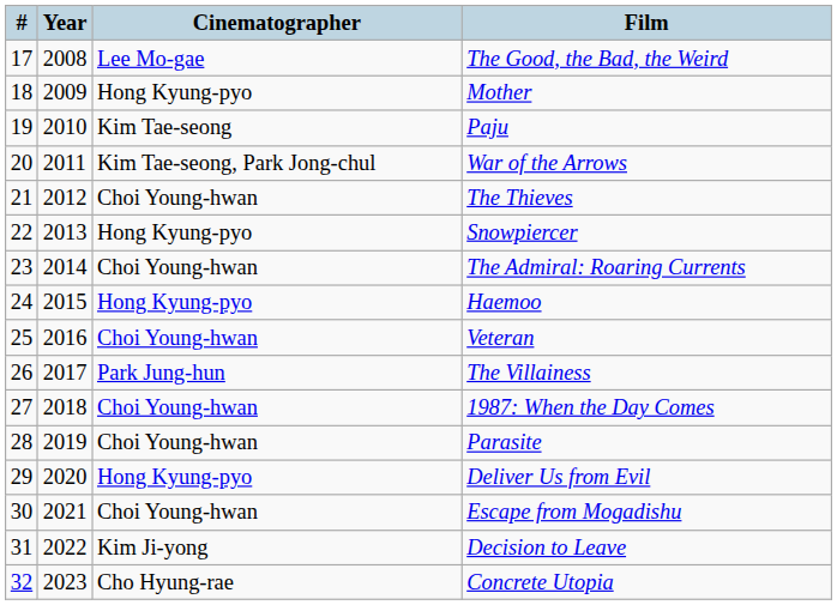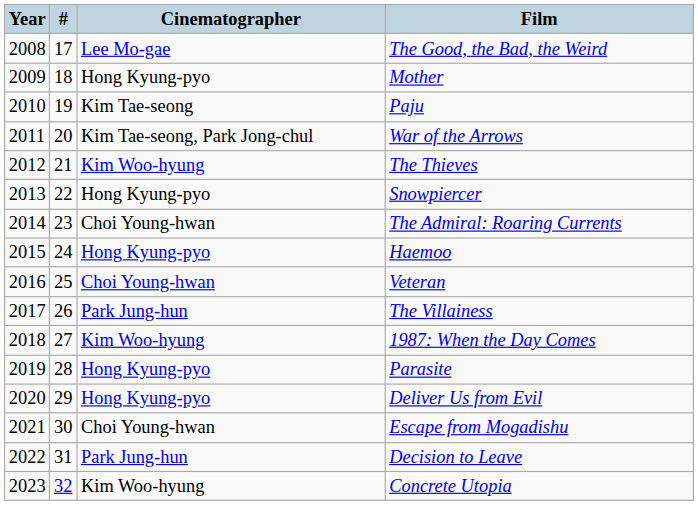columns swapped: # <-> Year
The Thieves | Cinematographer: Choi Young-hwan -> Kim Woo-hyung
1987: When the Day Comes | Cinematographer: Choi Young-hwan -> Kim Woo-hyung
Parasite | Cinematographer: Choi Young-hwan -> Hong Kyung-pyo
Decision to Leave | Cinematographer: Kim Ji-yong -> Park Jung-hun
Concrete Utopia | Cinematographer: Cho Hyung-rae -> Kim Woo-hyung
